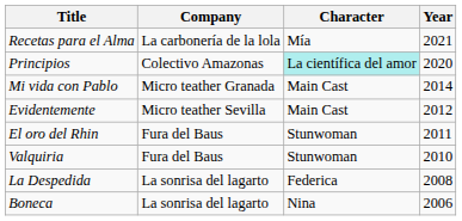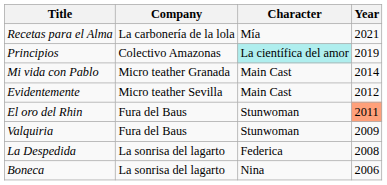Principios | Year: 2020 -> 2019
El oro del Rhin | Year: no background -> lightsalmon background
Valquiria | Year: 2010 -> 2009
